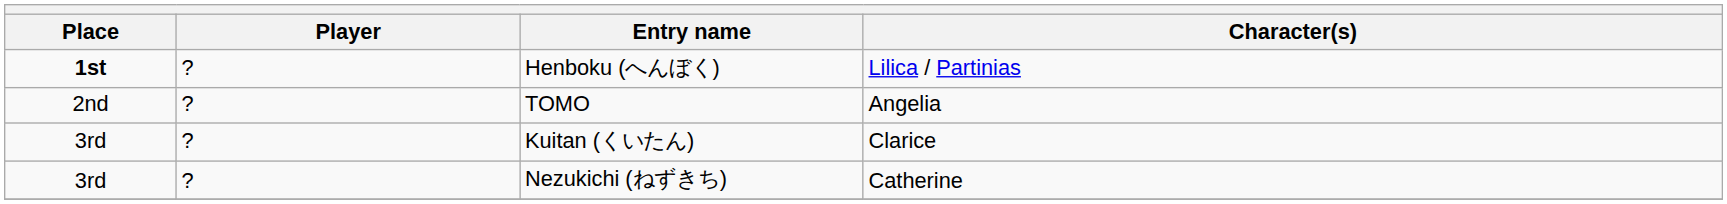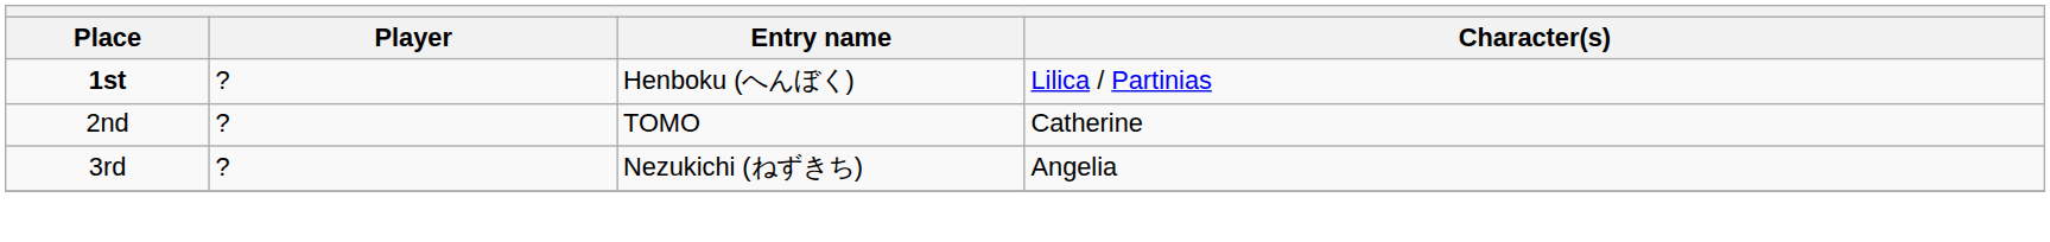TOMO | Character(s): Angelia -> Catherine
- row: 3rd | ? | Kuitan (くいたん) | Clarice
Nezukichi (ねずきち) | Character(s): Catherine -> Angelia
